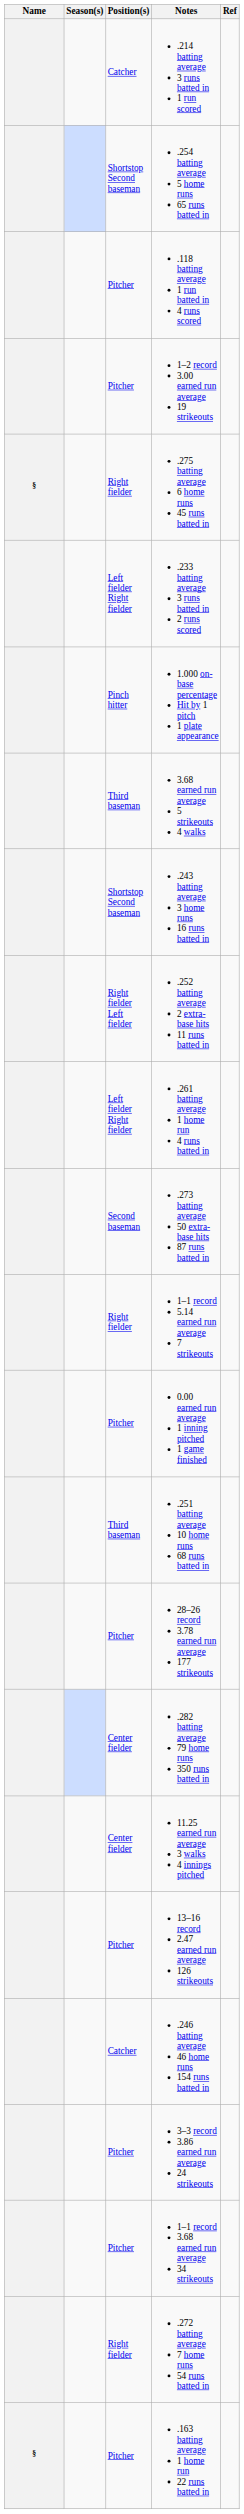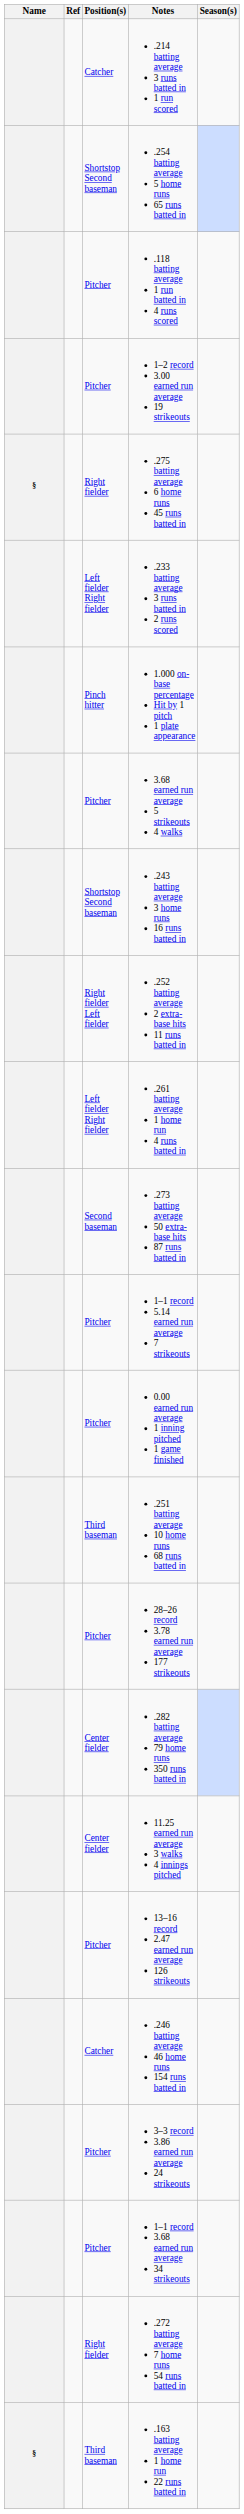columns swapped: Season(s) <-> Ref
3.68 earned run average 5 strikeouts 4 walks | Position(s): Third baseman -> Pitcher
1–1 record 5.14 earned run average 7 strikeouts | Position(s): Right fielder -> Pitcher
.163 batting average 1 home run 22 runs batted in | Position(s): Pitcher -> Third baseman
